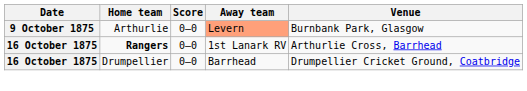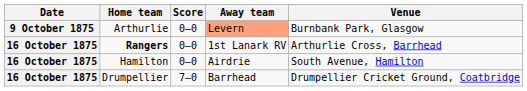+ row: 16 October 1875 | Hamilton | 0–0 | Airdrie | South Avenue, Hamilton
Drumpellier | Score: 0–0 -> 7–0
